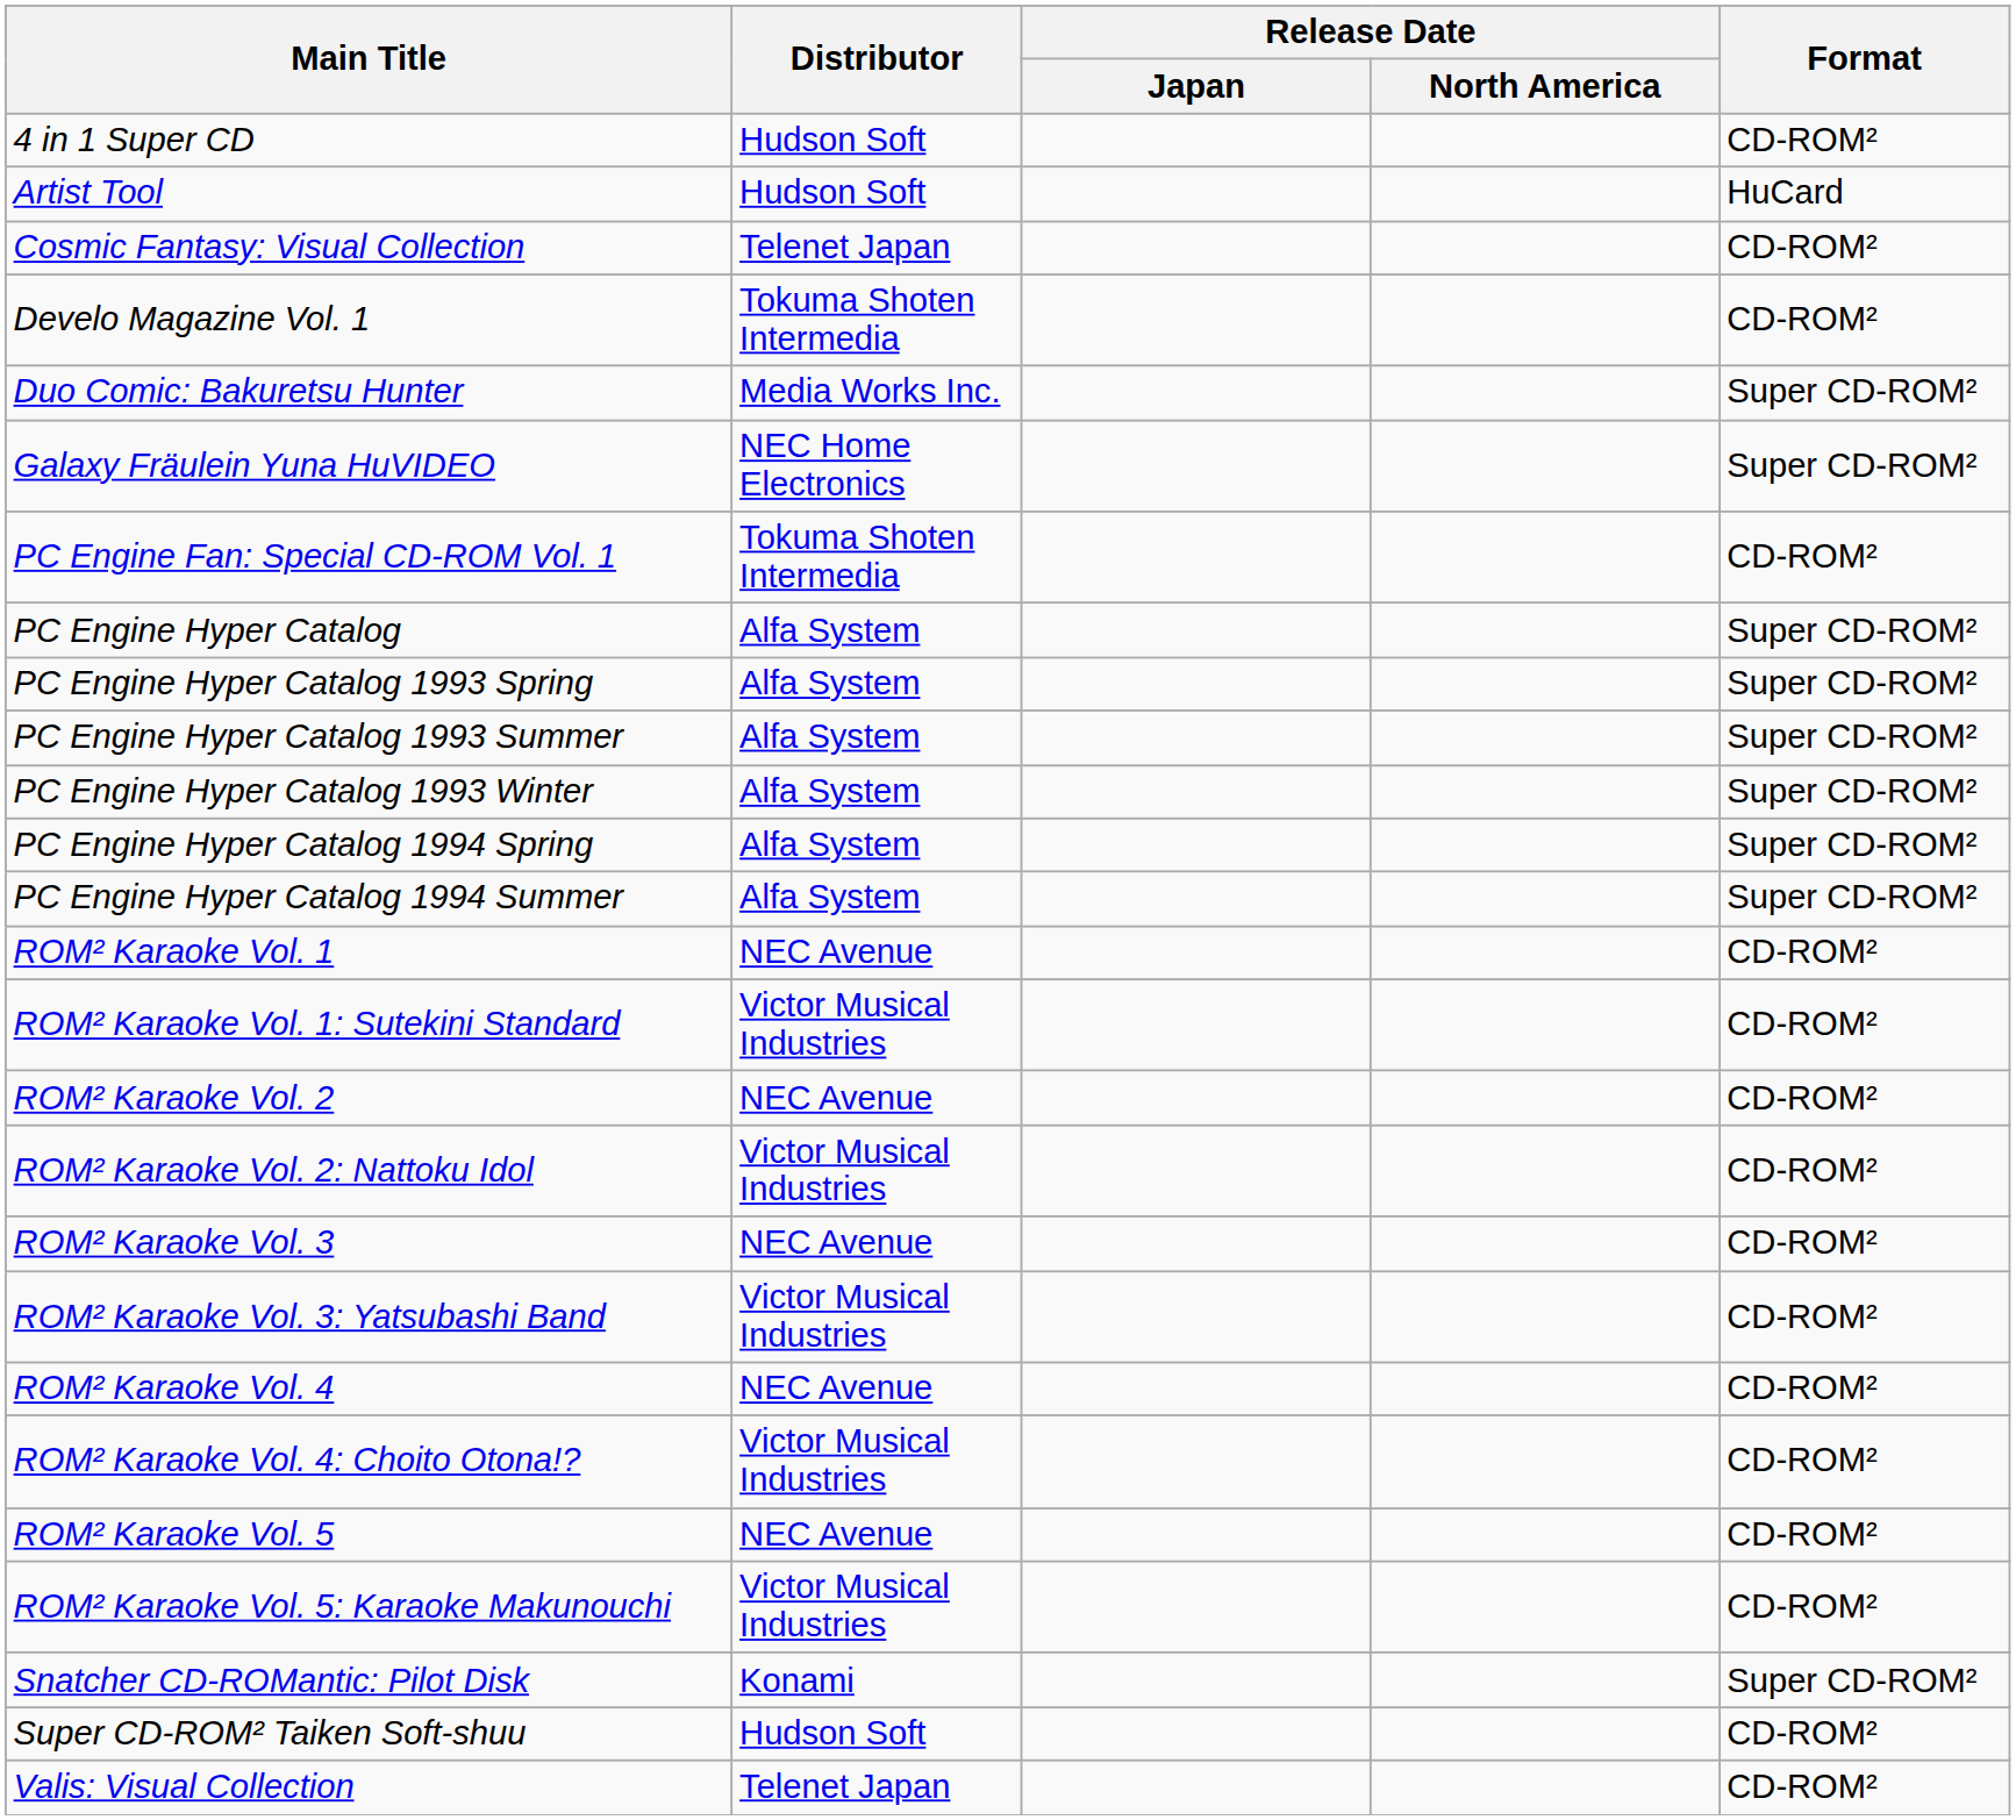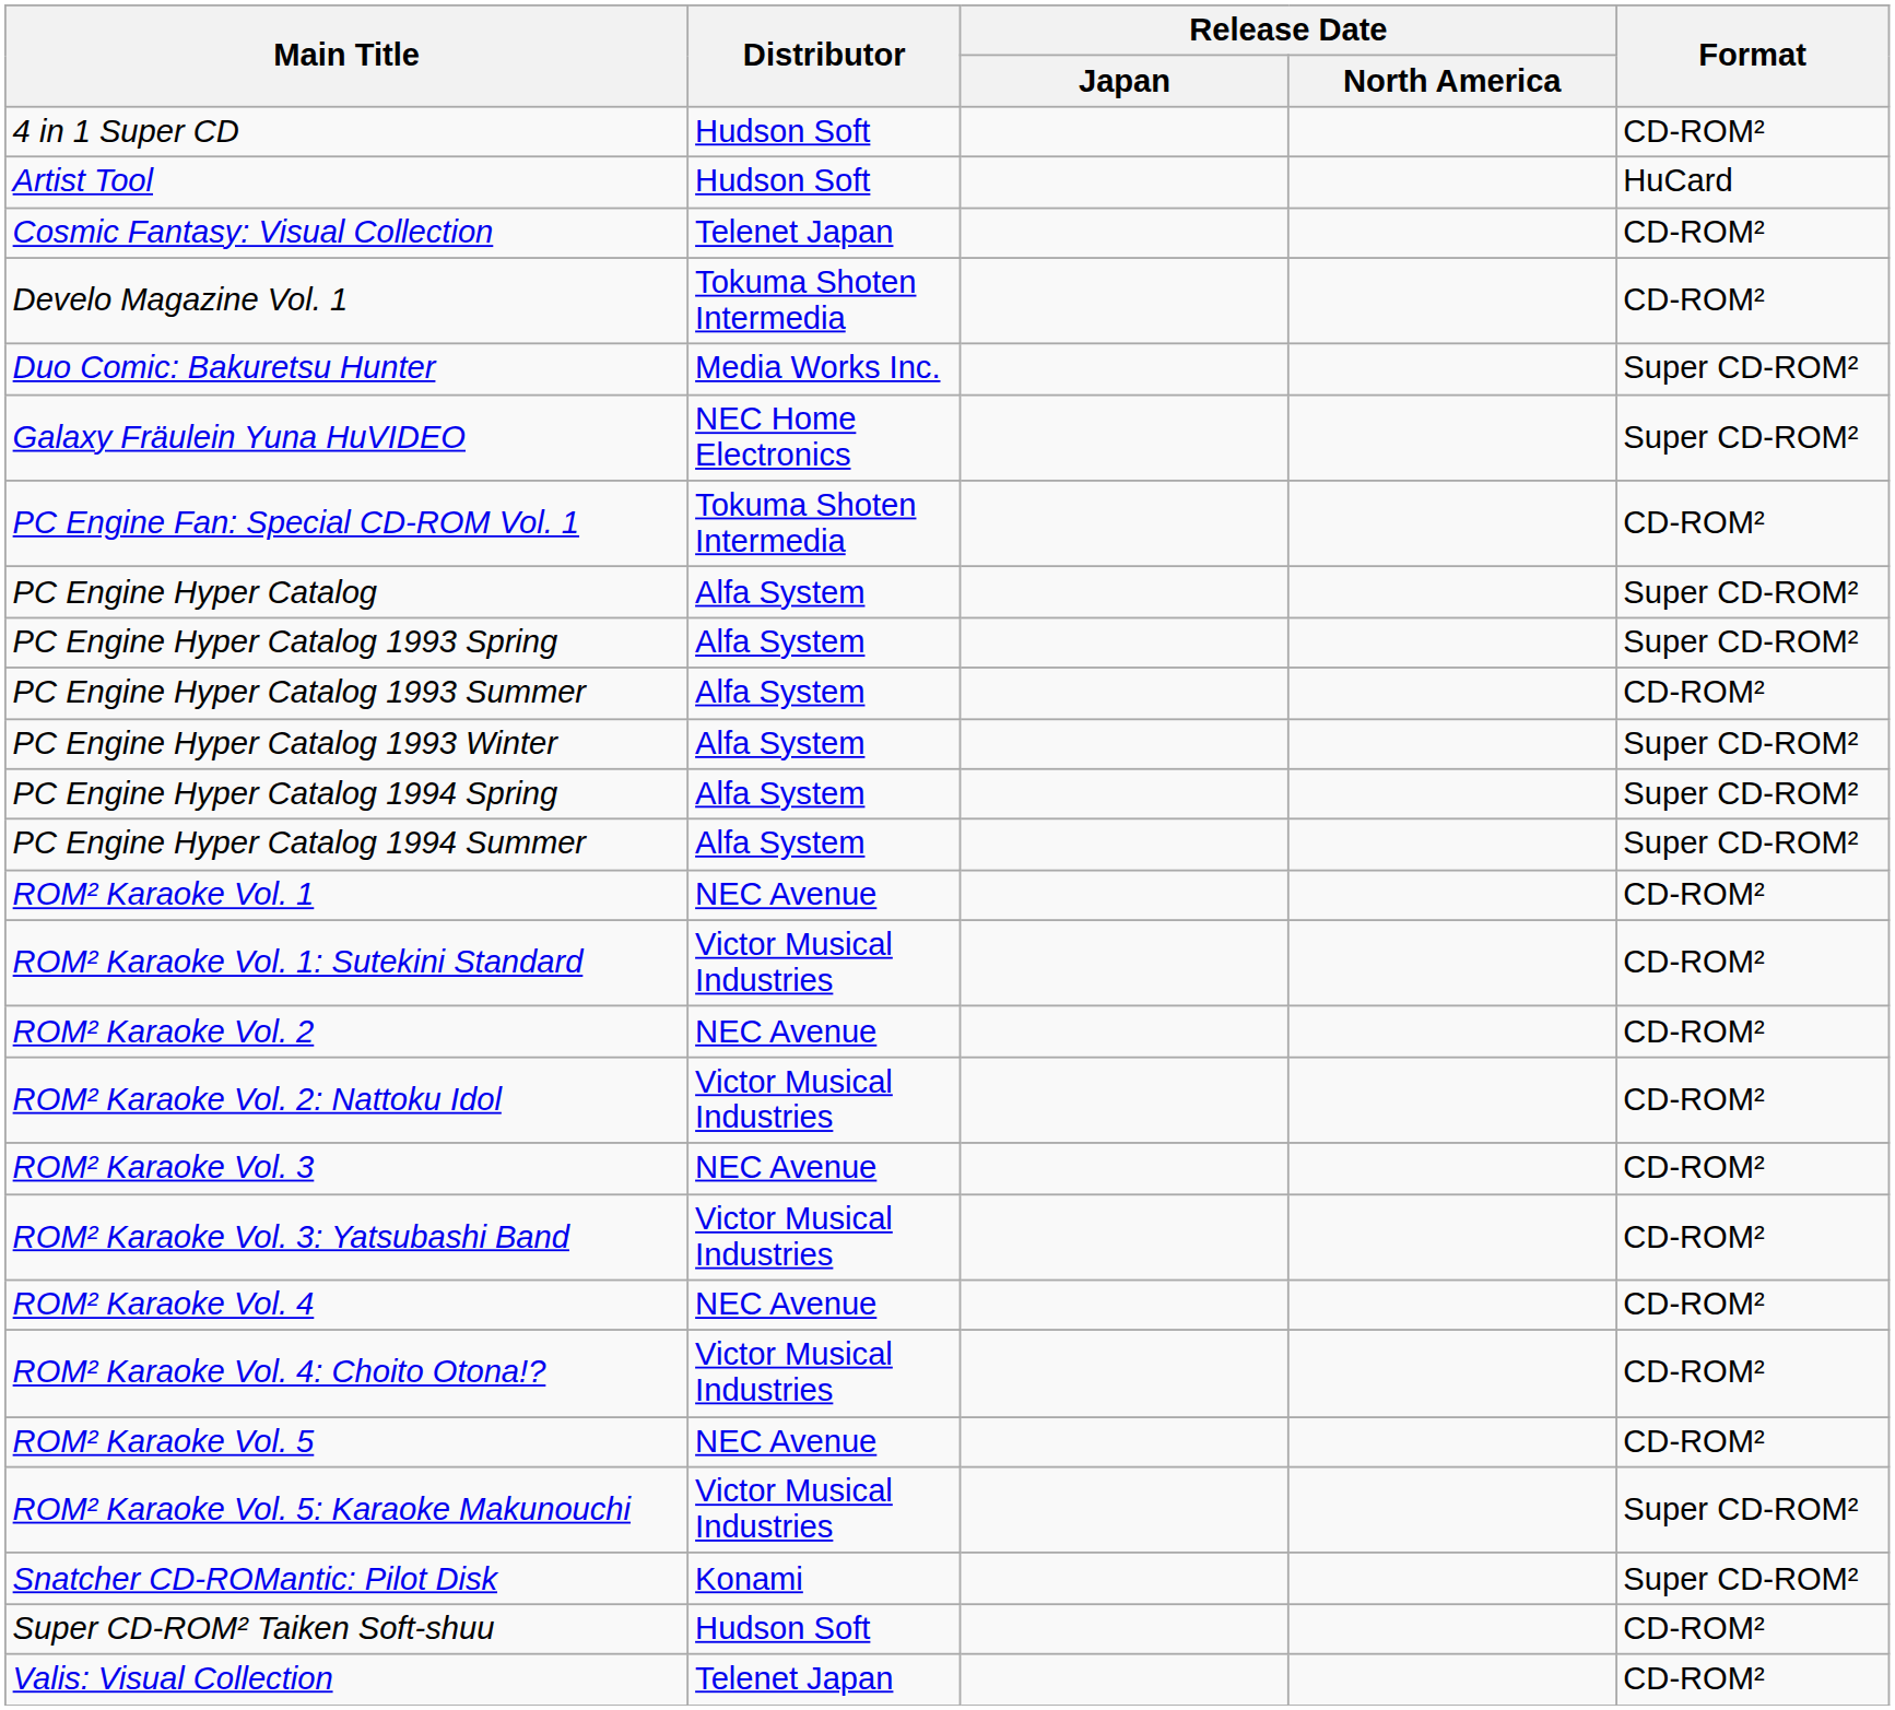PC Engine Hyper Catalog 1993 Summer | Format: Super CD-ROM² -> CD-ROM²
ROM² Karaoke Vol. 5: Karaoke Makunouchi | Format: CD-ROM² -> Super CD-ROM²
